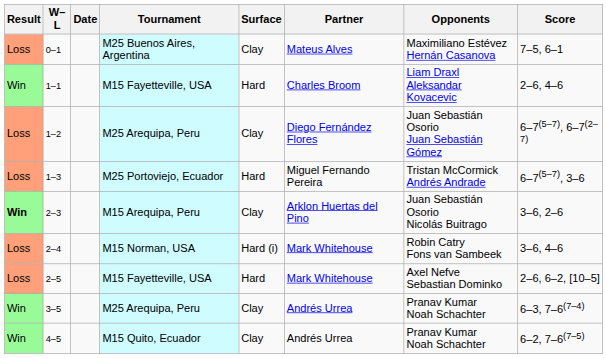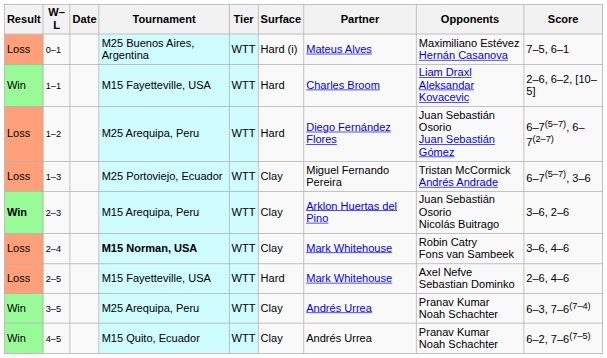+ column: Tier | WTT | WTT | WTT | WTT | WTT | WTT | WTT | WTT | WTT
0–1 | Surface: Clay -> Hard (i)
1–1 | Score: 2–6, 4–6 -> 2–6, 6–2, [10–5]
1–2 | Surface: Clay -> Hard
1–3 | Surface: Hard -> Clay
2–4 | Tournament: normal -> bold
2–4 | Surface: Hard (i) -> Clay
2–5 | Score: 2–6, 6–2, [10–5] -> 2–6, 4–6
